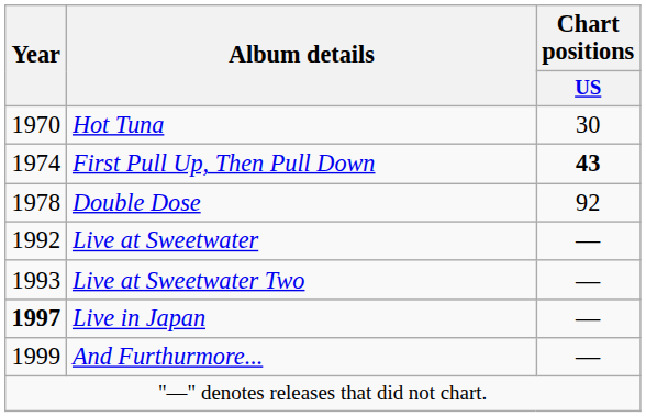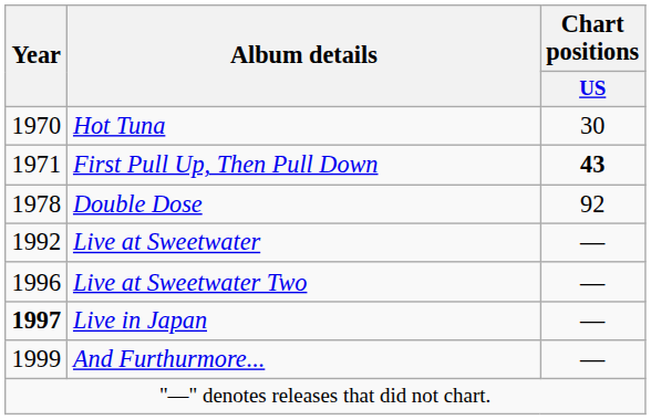First Pull Up, Then Pull Down | Year: 1974 -> 1971
Live at Sweetwater Two | Year: 1993 -> 1996
